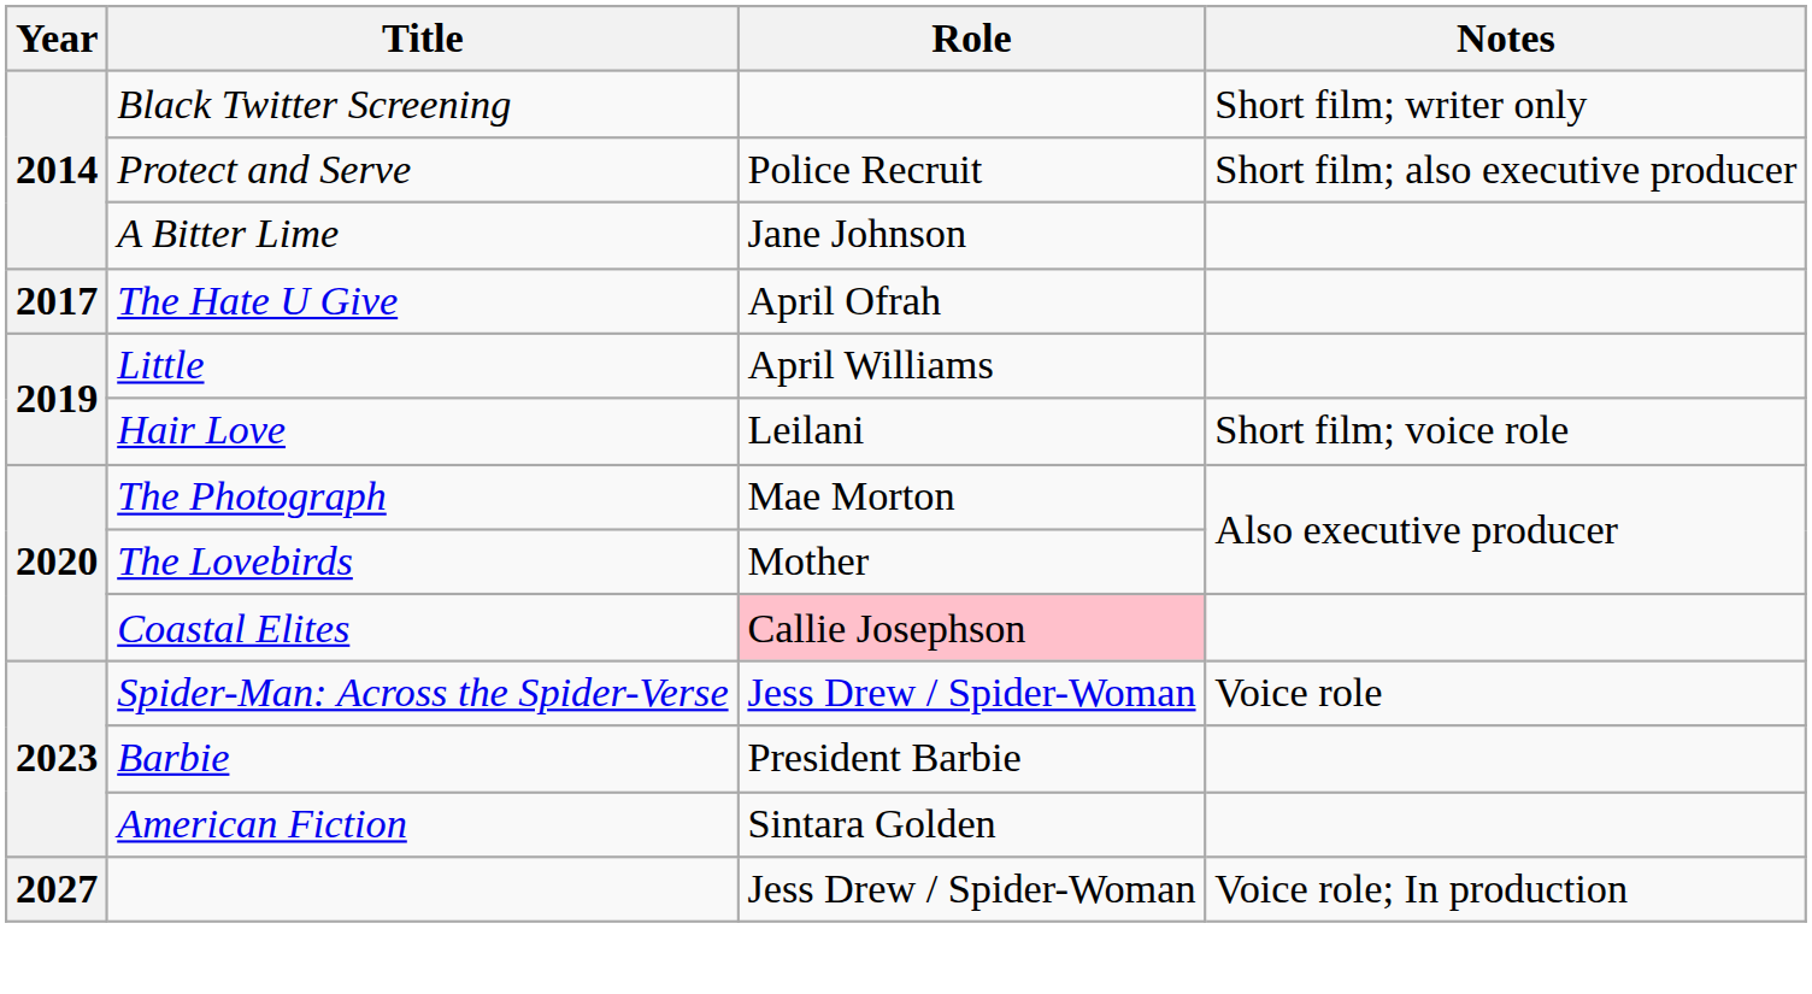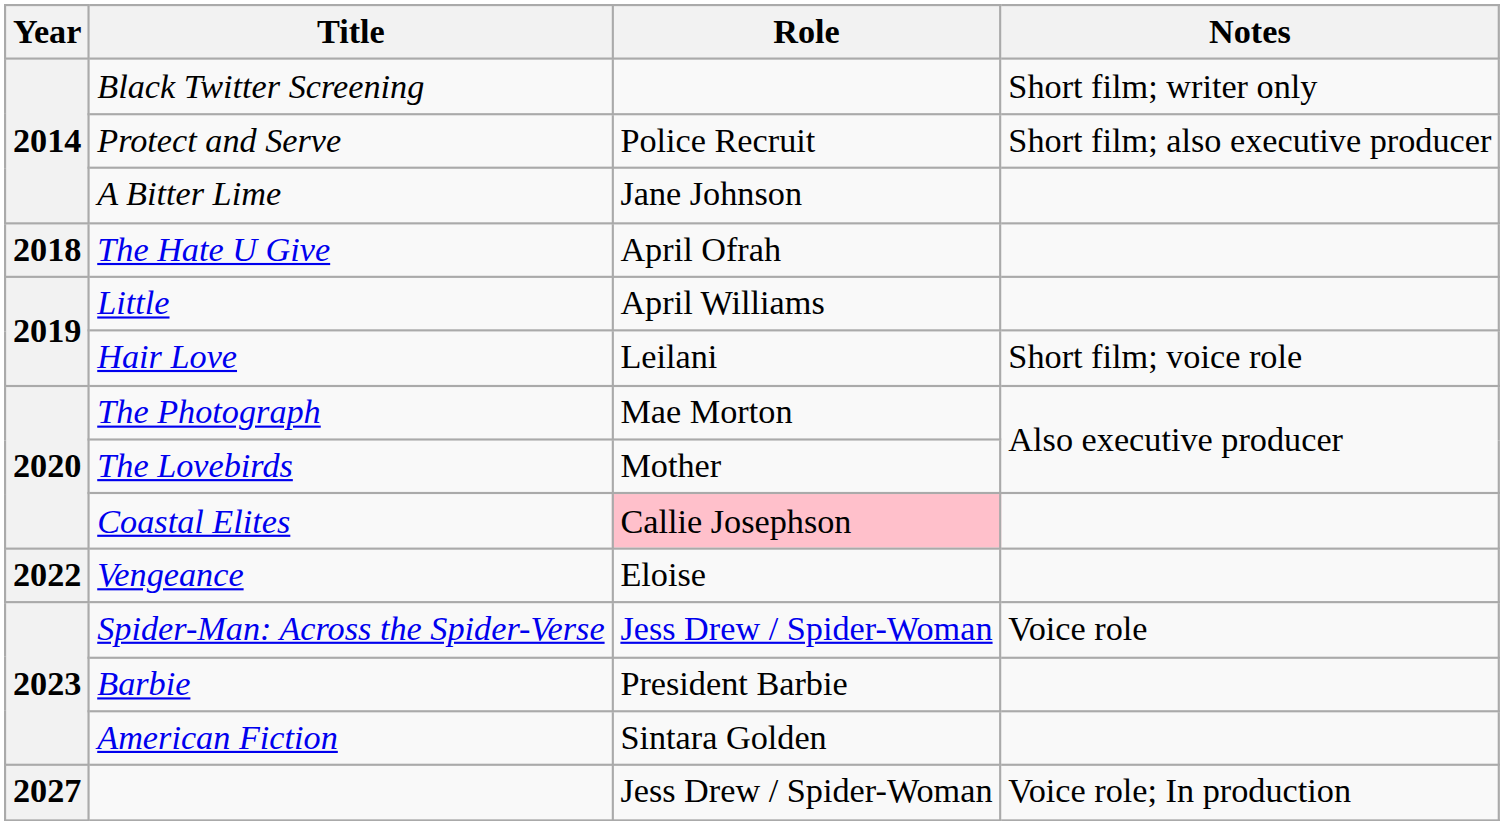The Hate U Give | Year: 2017 -> 2018
+ row: 2022 | Vengeance | Eloise
